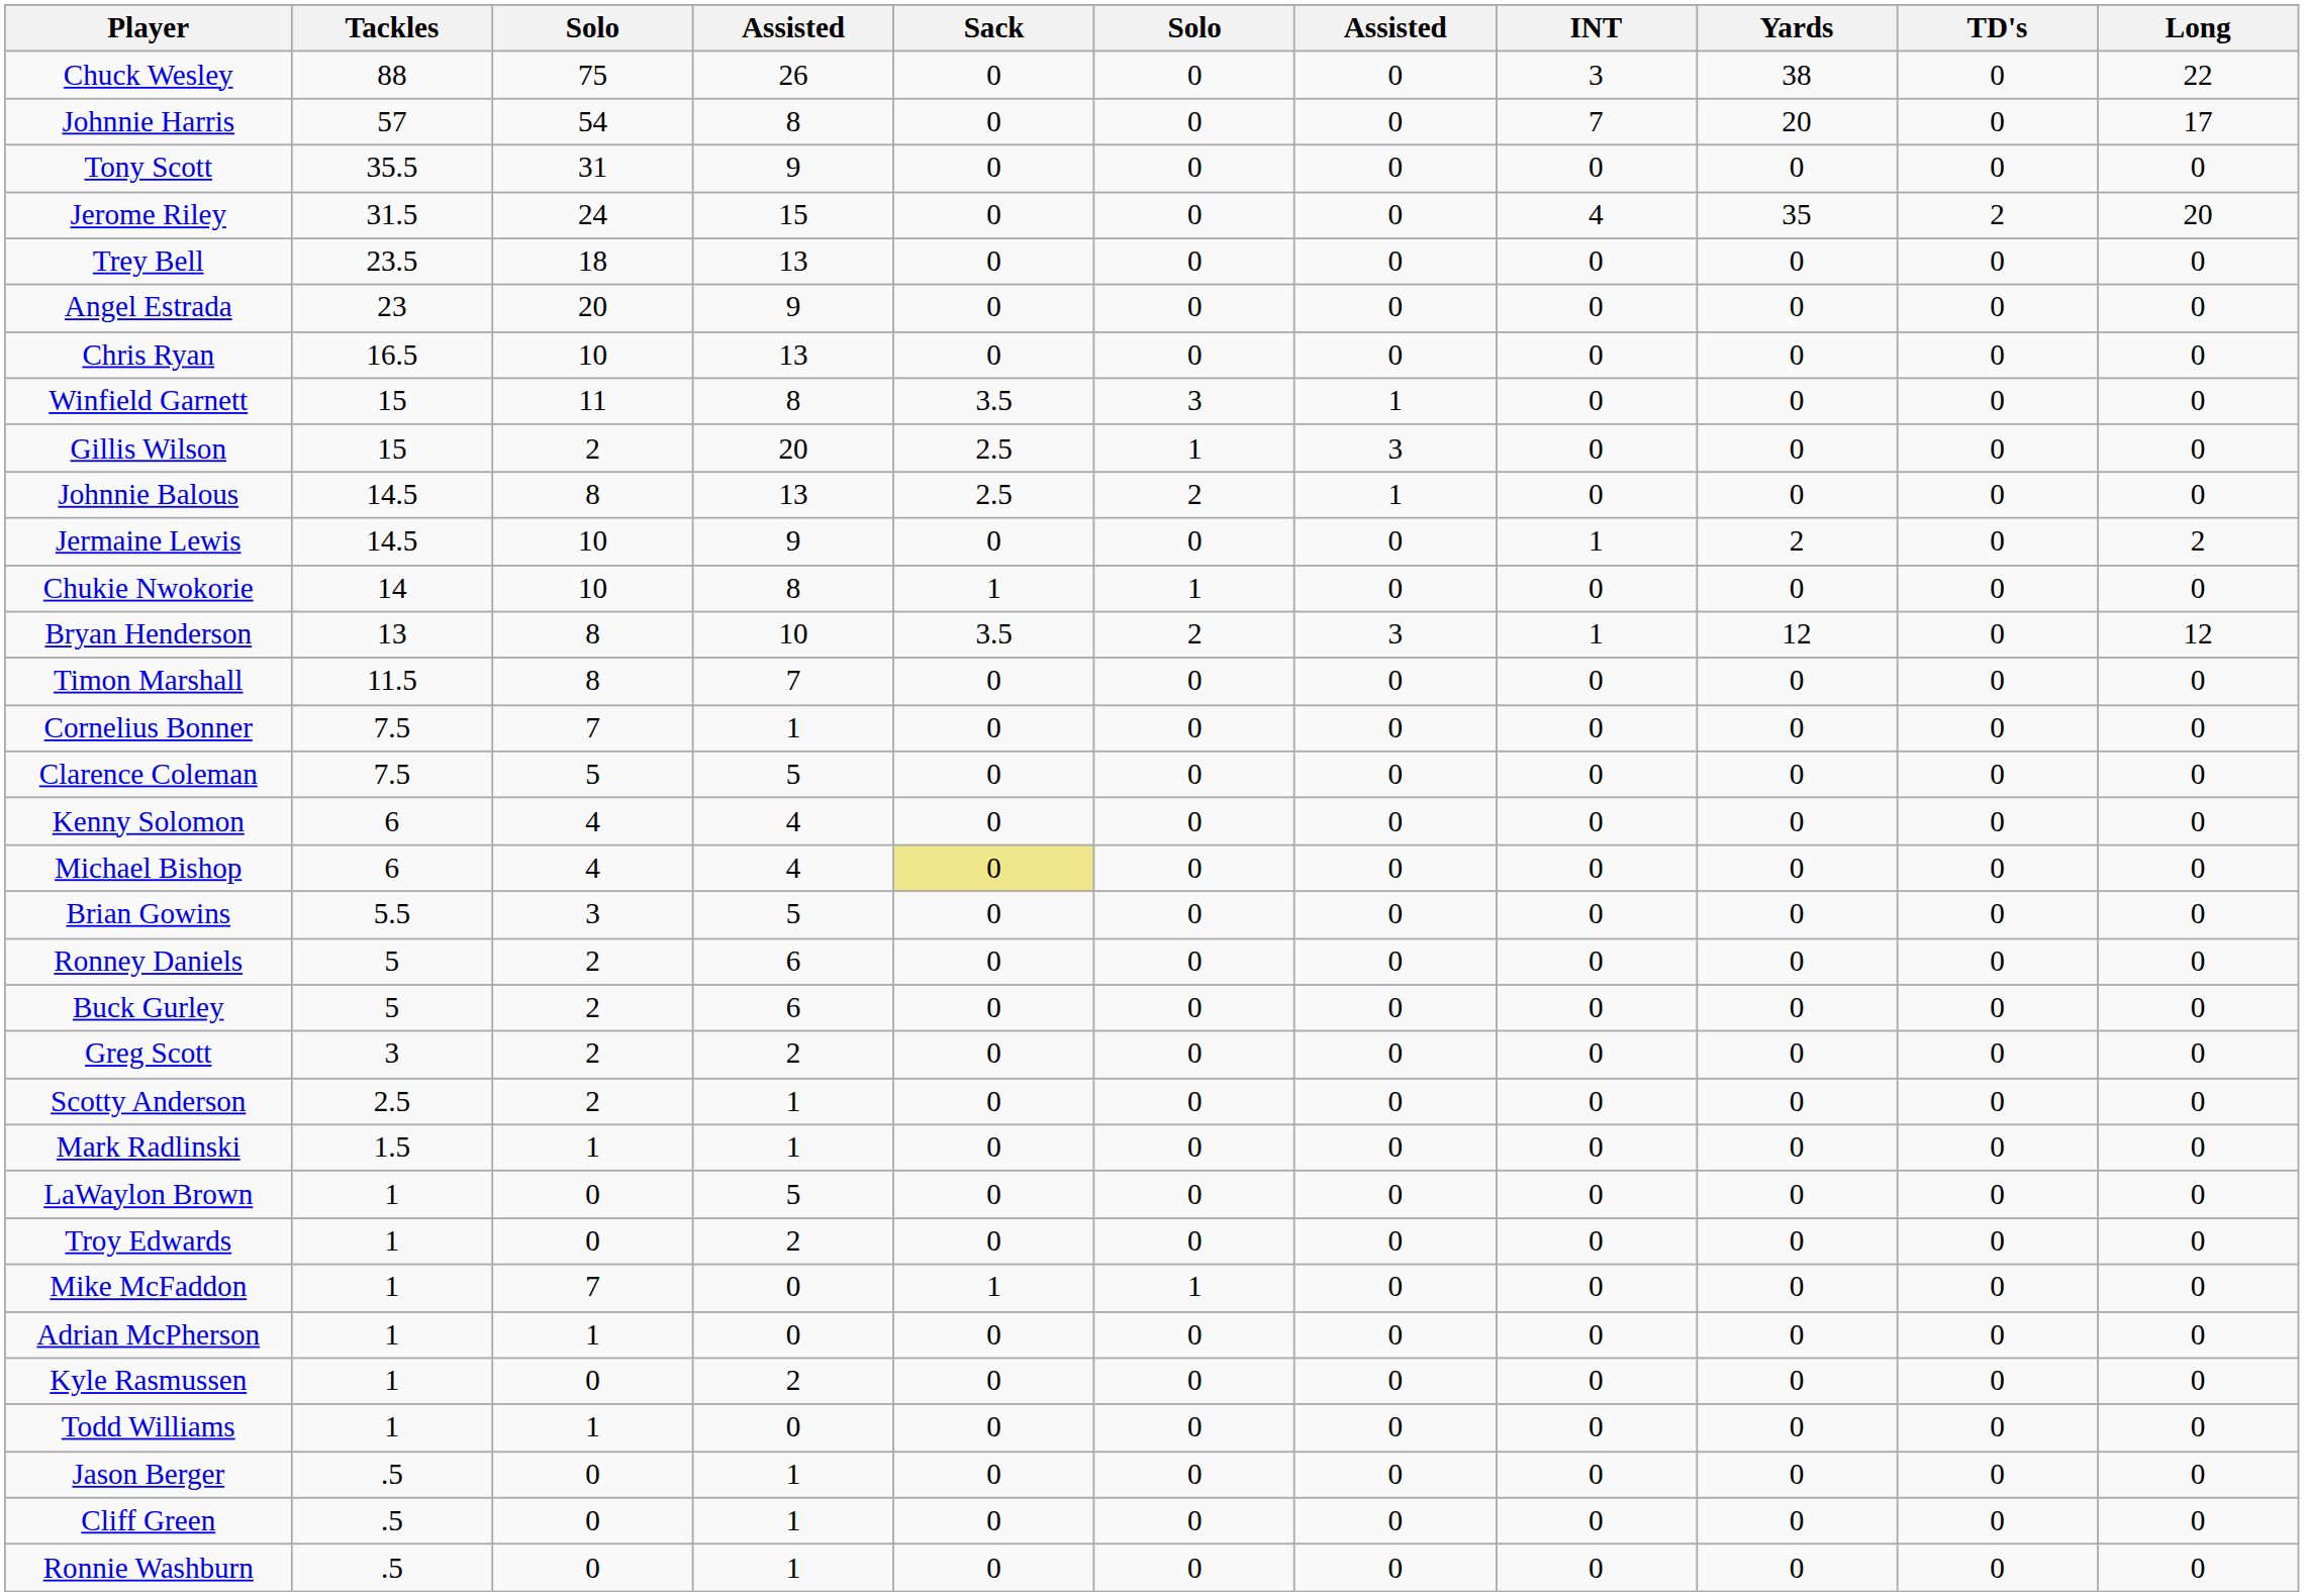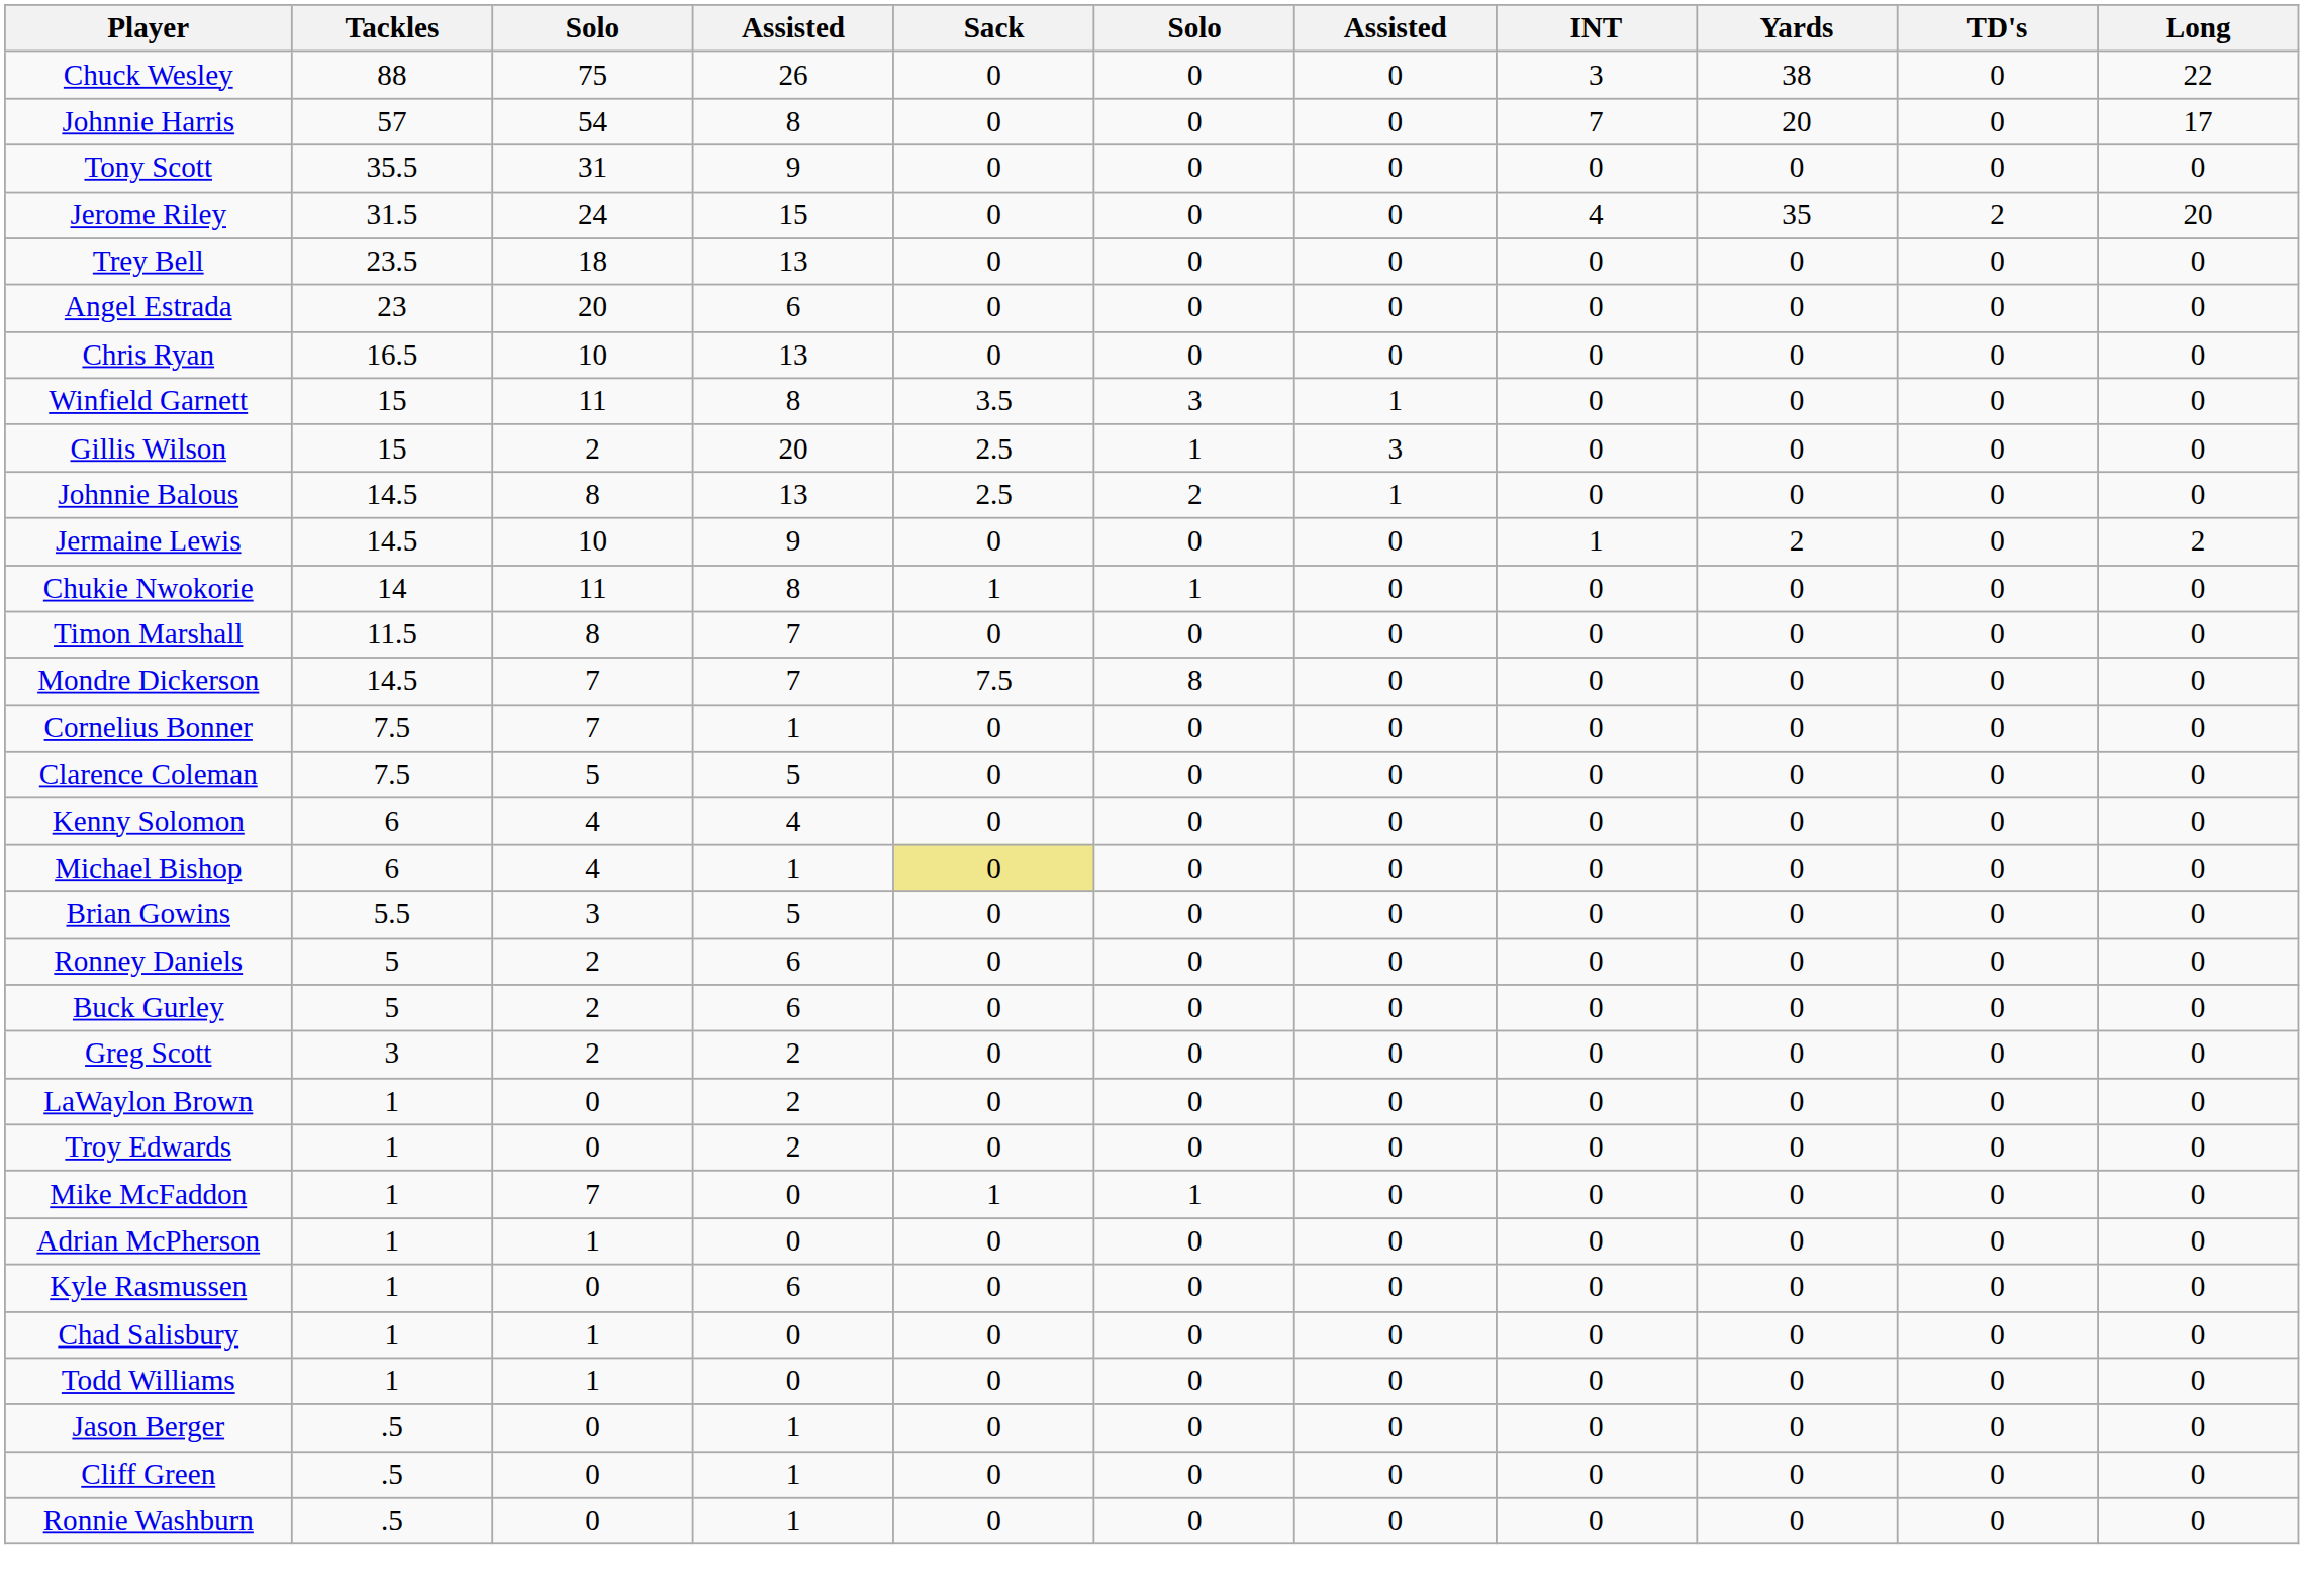Angel Estrada | column 4: 9 -> 6
Chukie Nwokorie | column 3: 10 -> 11
- row: Bryan Henderson | 13 | 8 | 10 | 3.5 | 2 | 3 | 1 | 12 | 0 | 12
+ row: Mondre Dickerson | 14.5 | 7 | 7 | 7.5 | 8 | 0 | 0 | 0 | 0 | 0
Michael Bishop | column 4: 4 -> 1
- row: Scotty Anderson | 2.5 | 2 | 1 | 0 | 0 | 0 | 0 | 0 | 0 | 0
- row: Mark Radlinski | 1.5 | 1 | 1 | 0 | 0 | 0 | 0 | 0 | 0 | 0
LaWaylon Brown | column 4: 5 -> 2
Kyle Rasmussen | column 4: 2 -> 6
+ row: Chad Salisbury | 1 | 1 | 0 | 0 | 0 | 0 | 0 | 0 | 0 | 0
